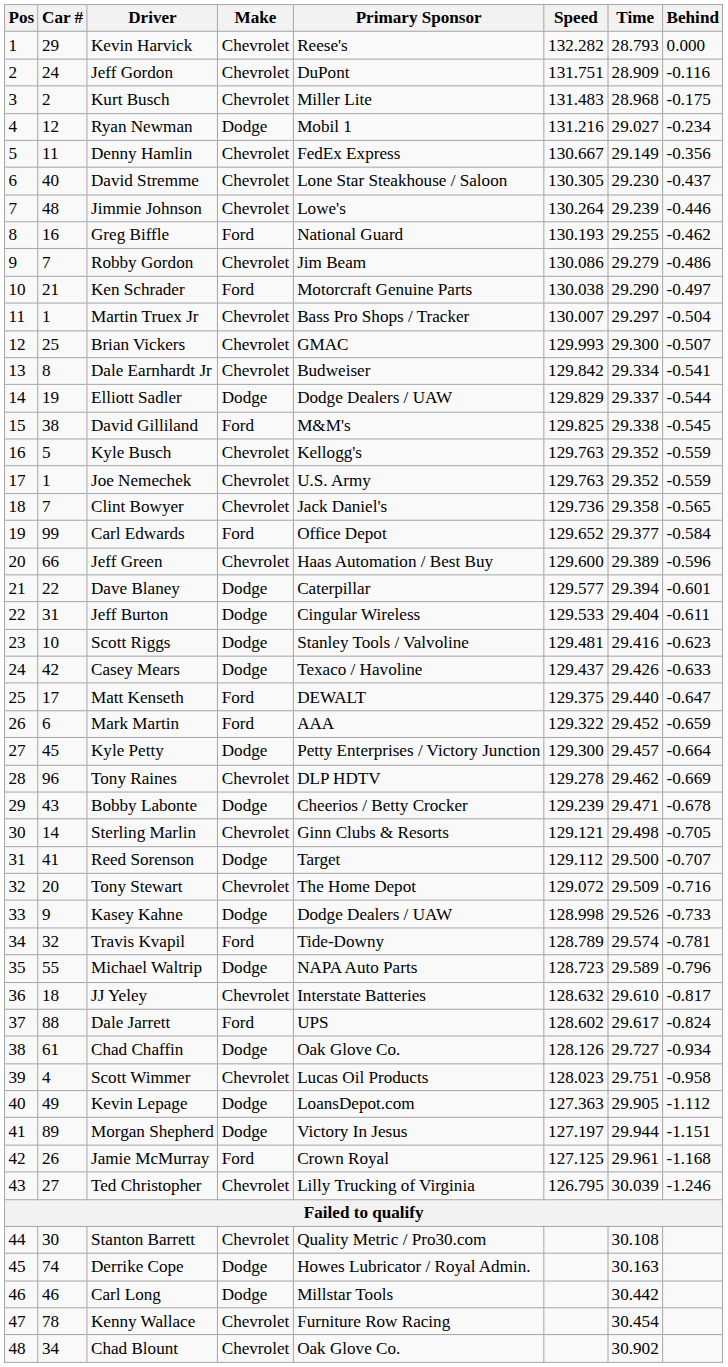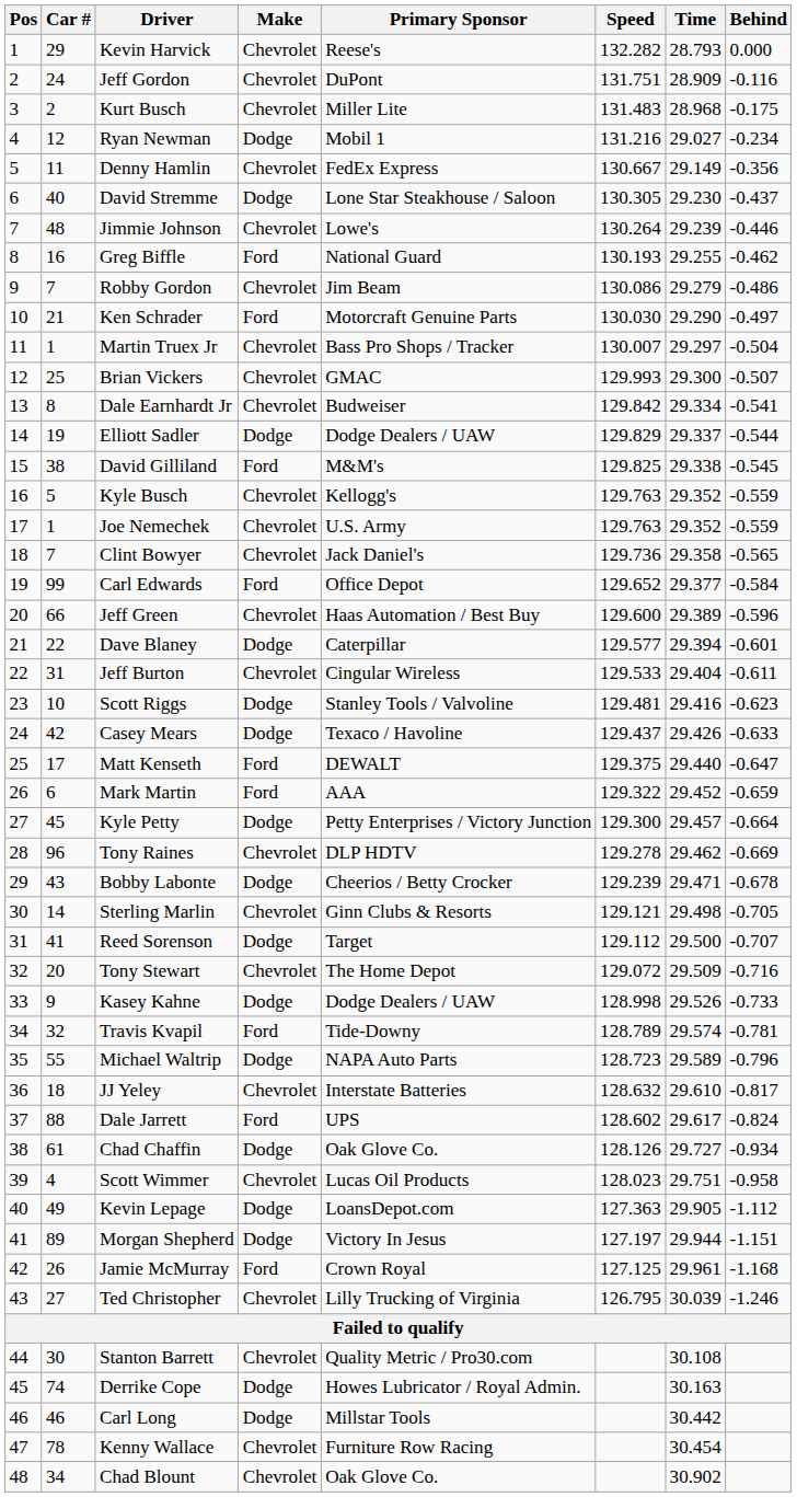David Stremme | Make: Chevrolet -> Dodge
Ken Schrader | Speed: 130.038 -> 130.030
Jeff Burton | Make: Dodge -> Chevrolet
